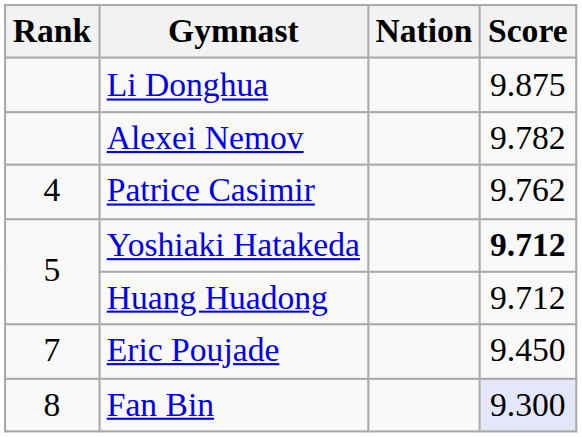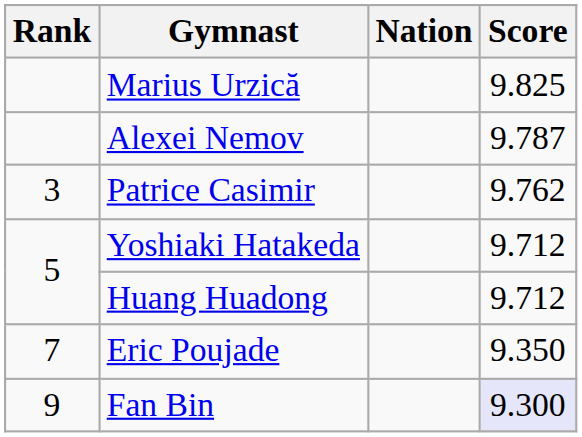- row: Li Donghua | 9.875
+ row: Marius Urzică | 9.825
Alexei Nemov | Score: 9.782 -> 9.787
Patrice Casimir | Rank: 4 -> 3
Yoshiaki Hatakeda | Score: bold -> normal
Eric Poujade | Score: 9.450 -> 9.350
Fan Bin | Rank: 8 -> 9
